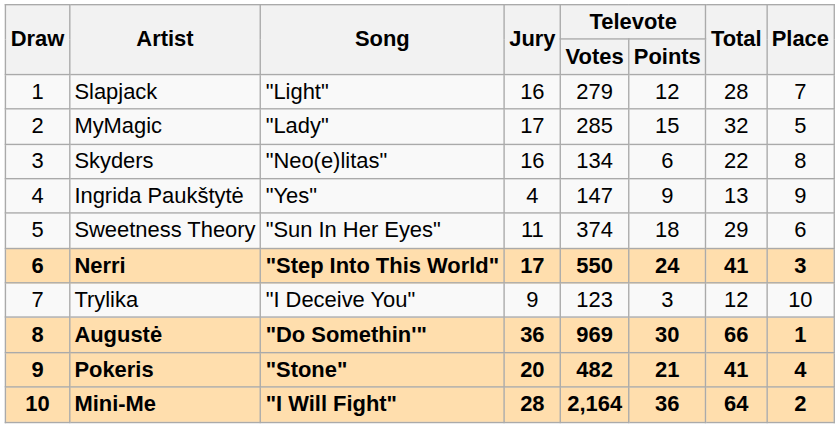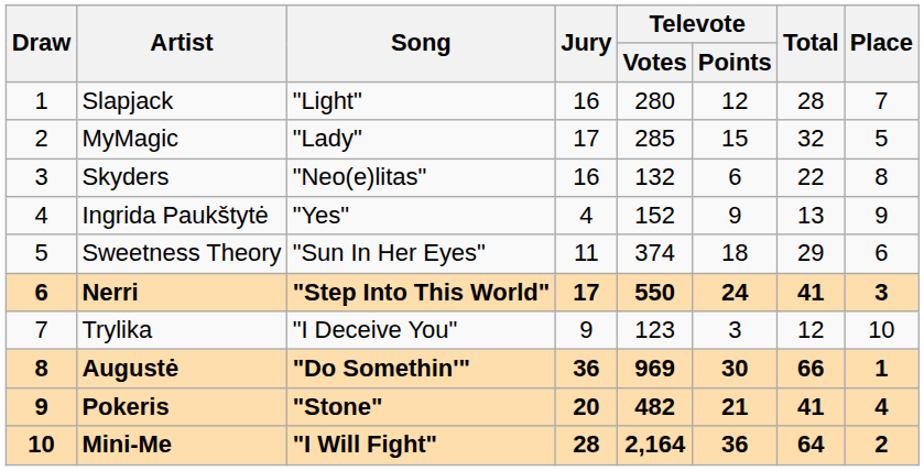Slapjack | Televote / Votes: 279 -> 280
Skyders | Televote / Votes: 134 -> 132
Ingrida Paukštytė | Televote / Votes: 147 -> 152
